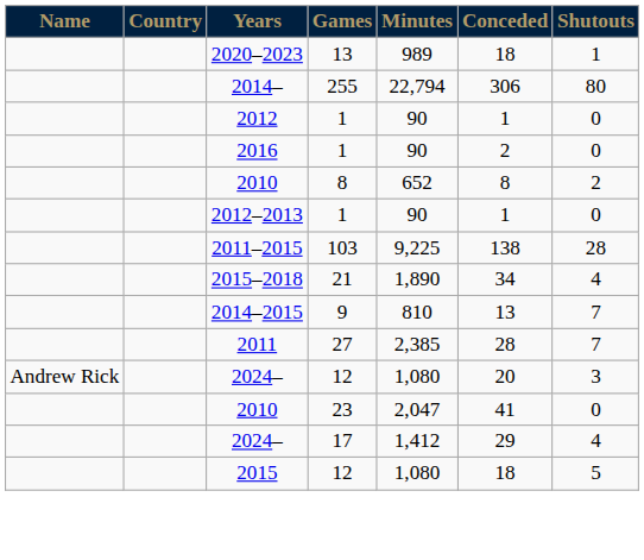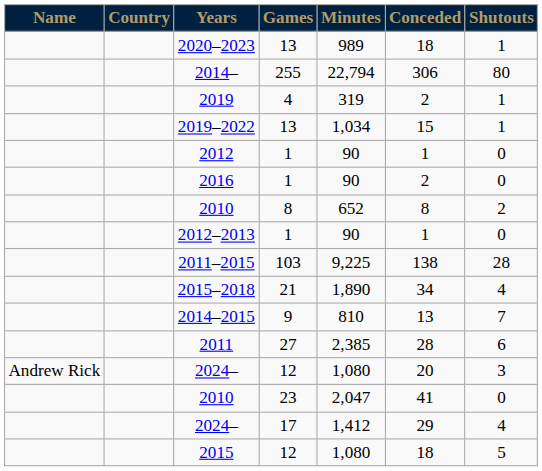+ row: 2019 | 4 | 319 | 2 | 1
+ row: 2019–2022 | 13 | 1,034 | 15 | 1
2011 | Shutouts: 7 -> 6
